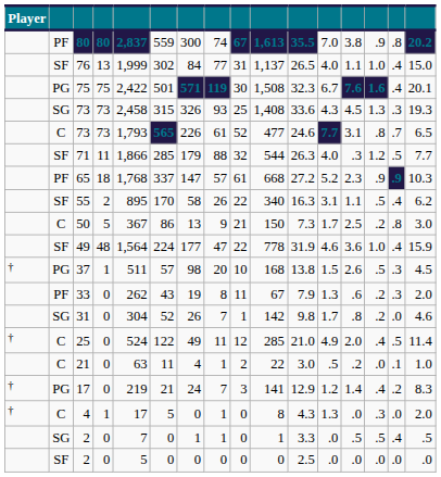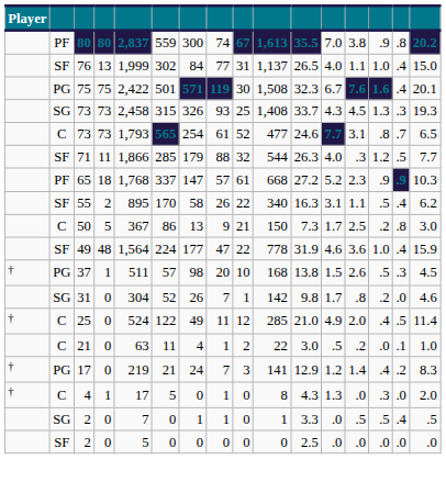SG / 73 | column 11: 33.6 -> 33.7
C / 73 | column 7: 226 -> 254
- row: PF | 33 | 0 | 262 | 43 | 19 | 8 | 11 | 67 | 7.9 | 1.3 | .6 | .2 | .3 | 2.0
